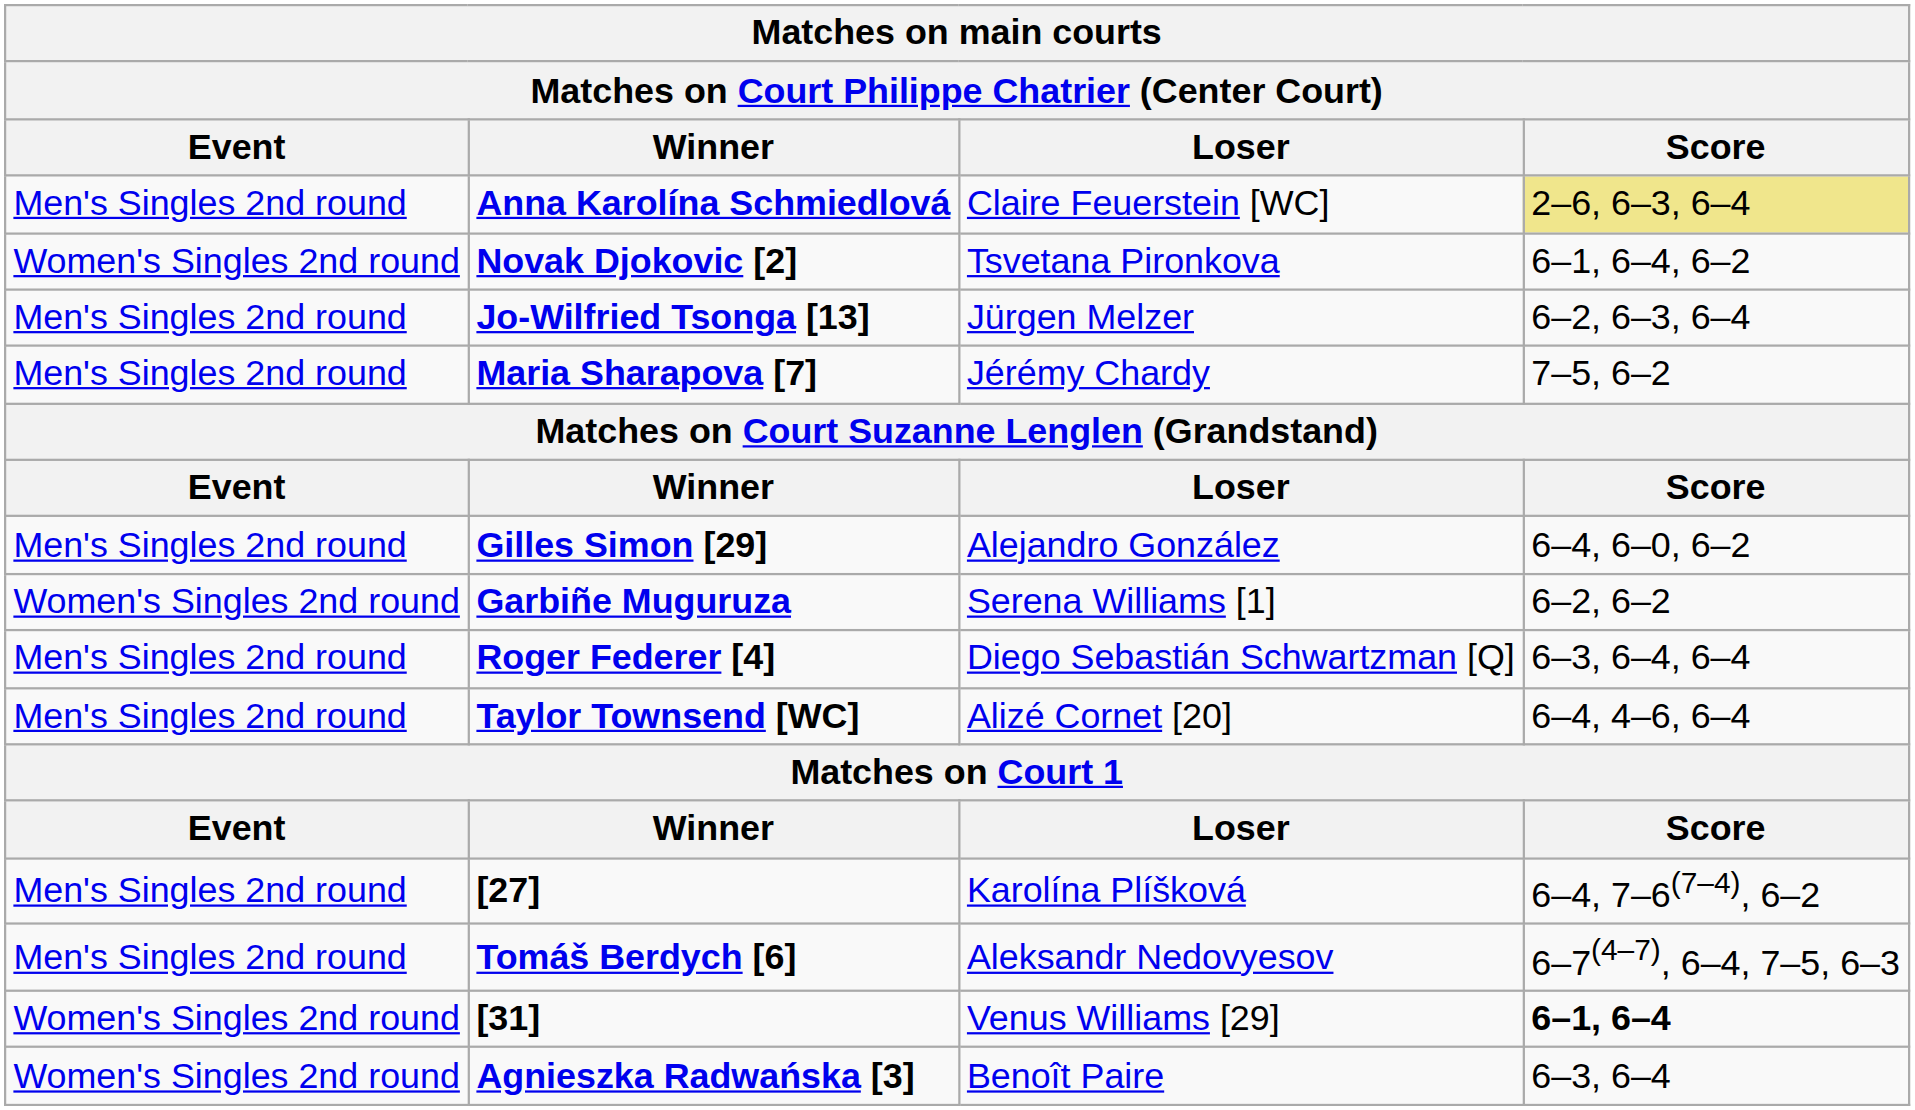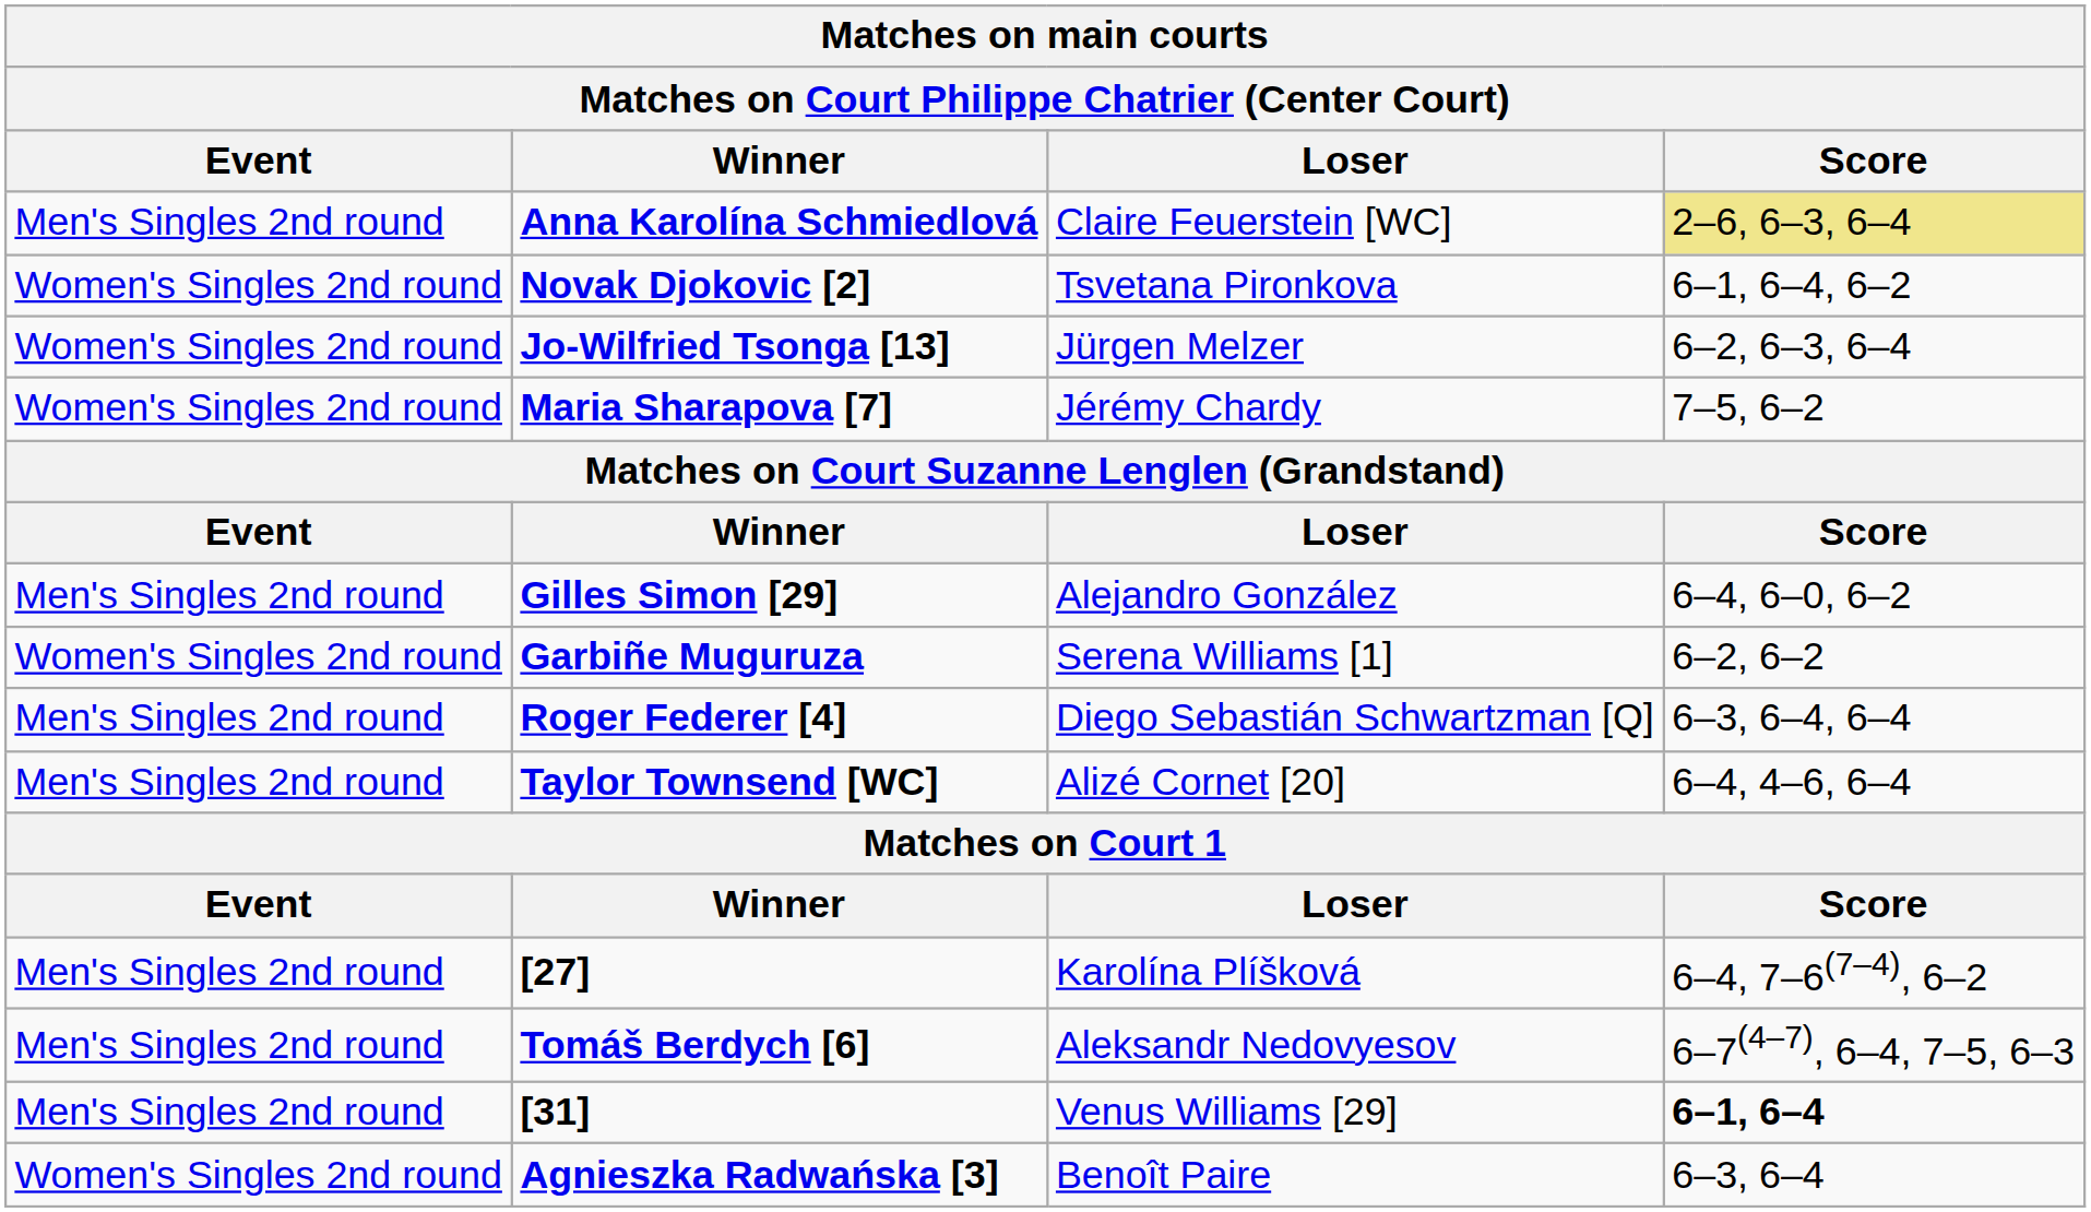Jo-Wilfried Tsonga [13] | Event: Men's Singles 2nd round -> Women's Singles 2nd round
Maria Sharapova [7] | Event: Men's Singles 2nd round -> Women's Singles 2nd round
[31] | Event: Women's Singles 2nd round -> Men's Singles 2nd round
